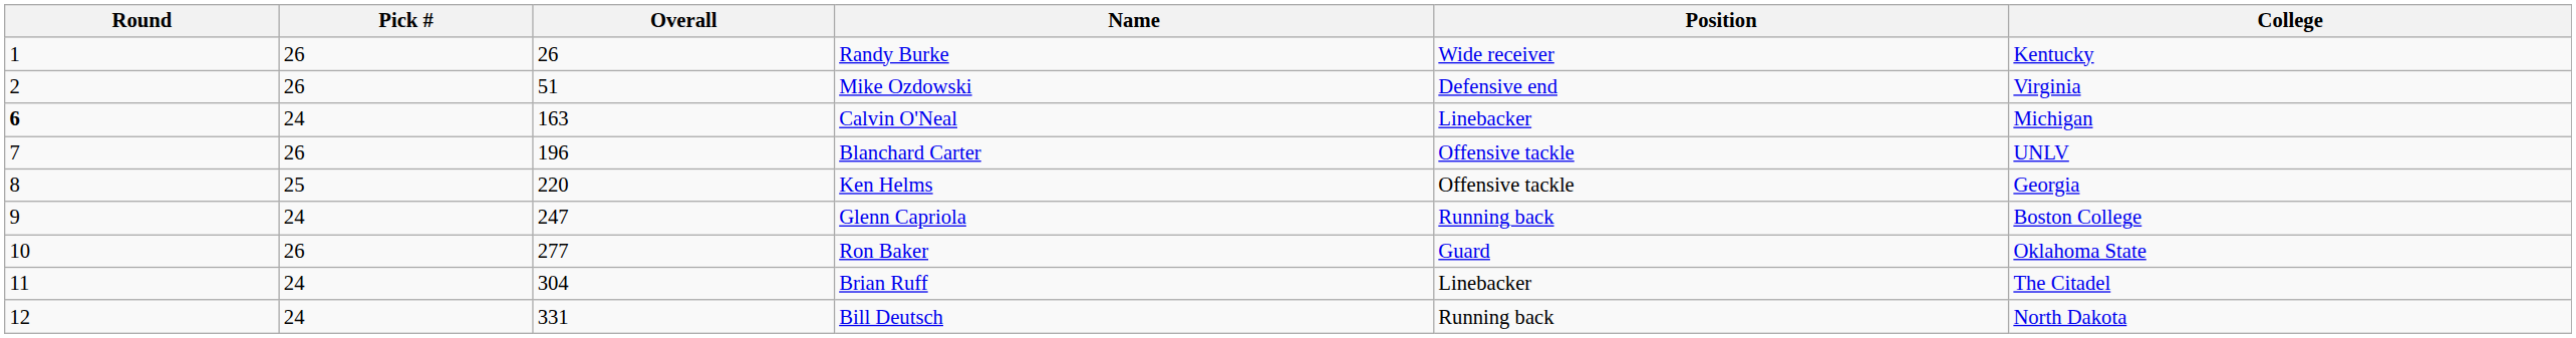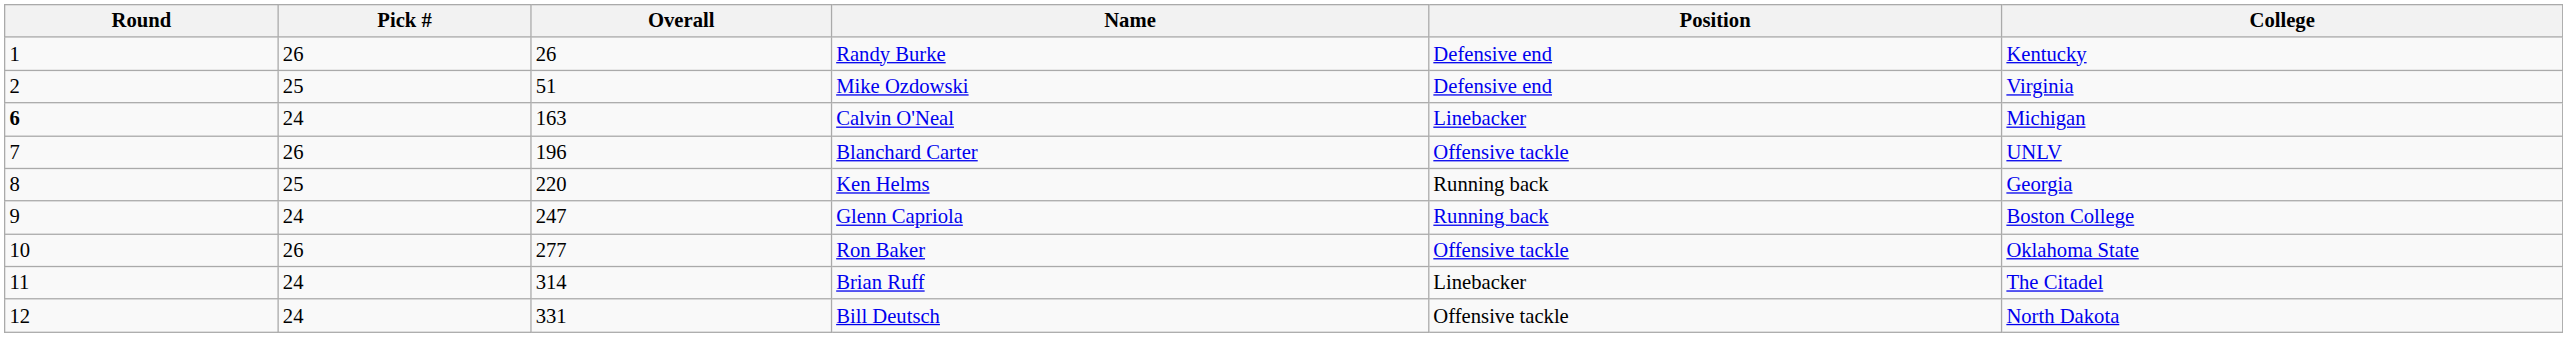Randy Burke | Position: Wide receiver -> Defensive end
Mike Ozdowski | Pick #: 26 -> 25
Ken Helms | Position: Offensive tackle -> Running back
Ron Baker | Position: Guard -> Offensive tackle
Brian Ruff | Overall: 304 -> 314
Bill Deutsch | Position: Running back -> Offensive tackle
